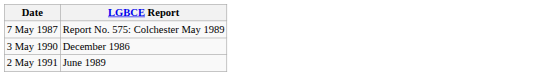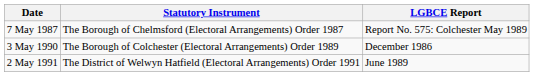+ column: Statutory Instrument | The Borough of Chelmsford (Electoral Arrangements) Order 1987 | The Borough of Colchester (Electoral Arrangements) Order 1989 | The District of Welwyn Hatfield (Electoral Arrangements) Order 1991
